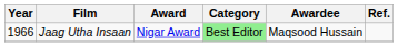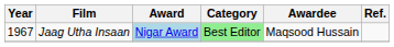Jaag Utha Insaan | Year: 1966 -> 1967
Jaag Utha Insaan | Award: no background -> lightblue background
